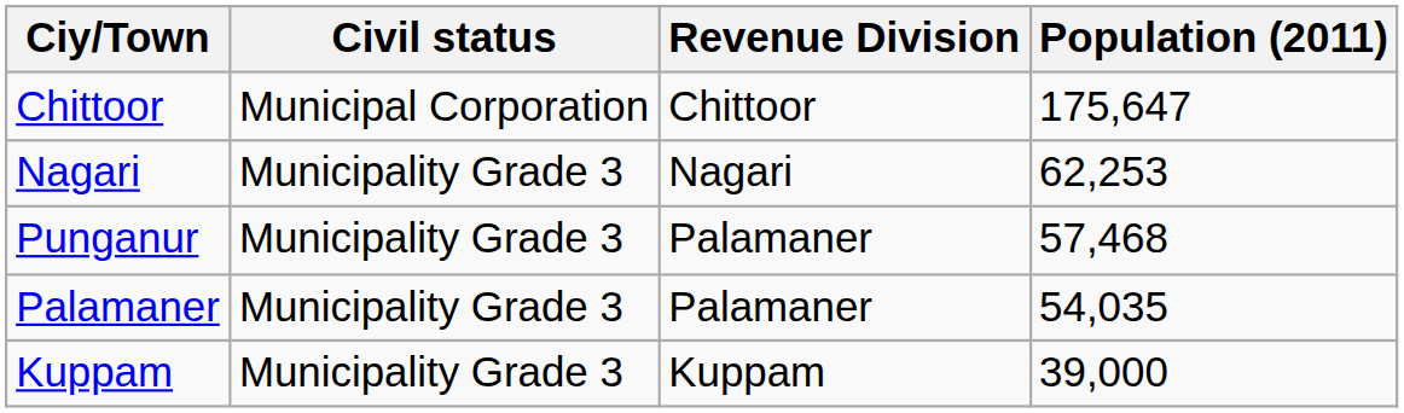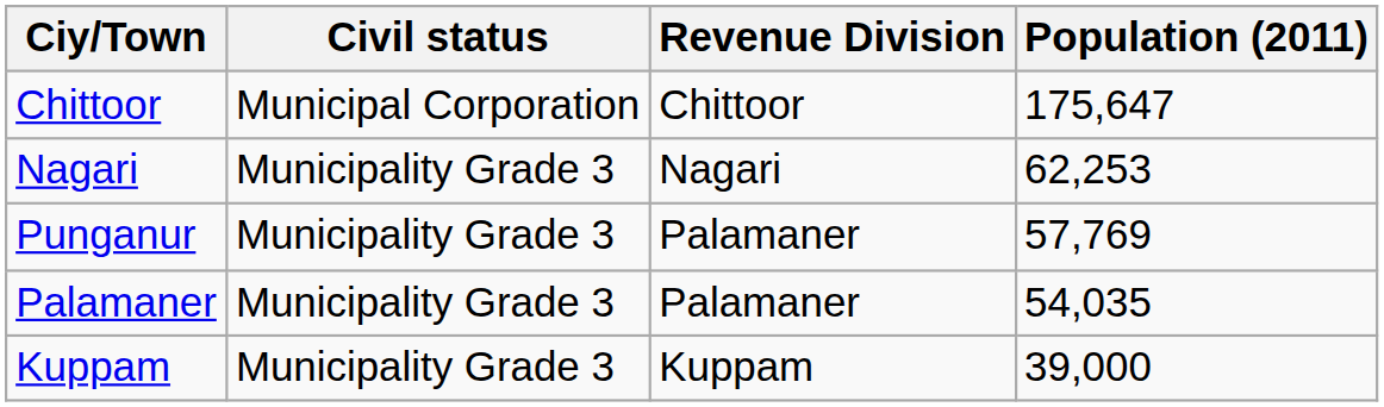Punganur | Population (2011): 57,468 -> 57,769
